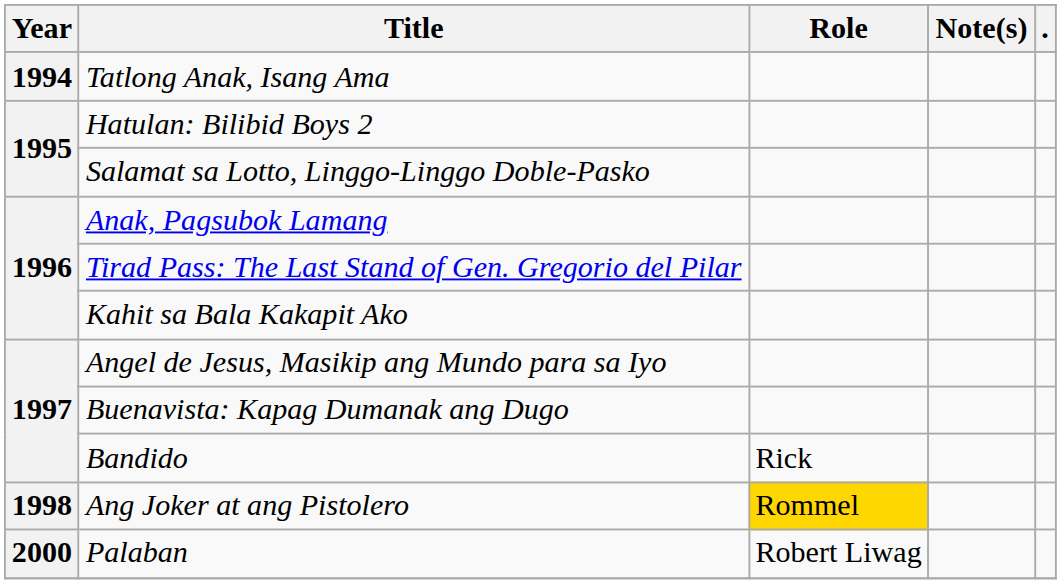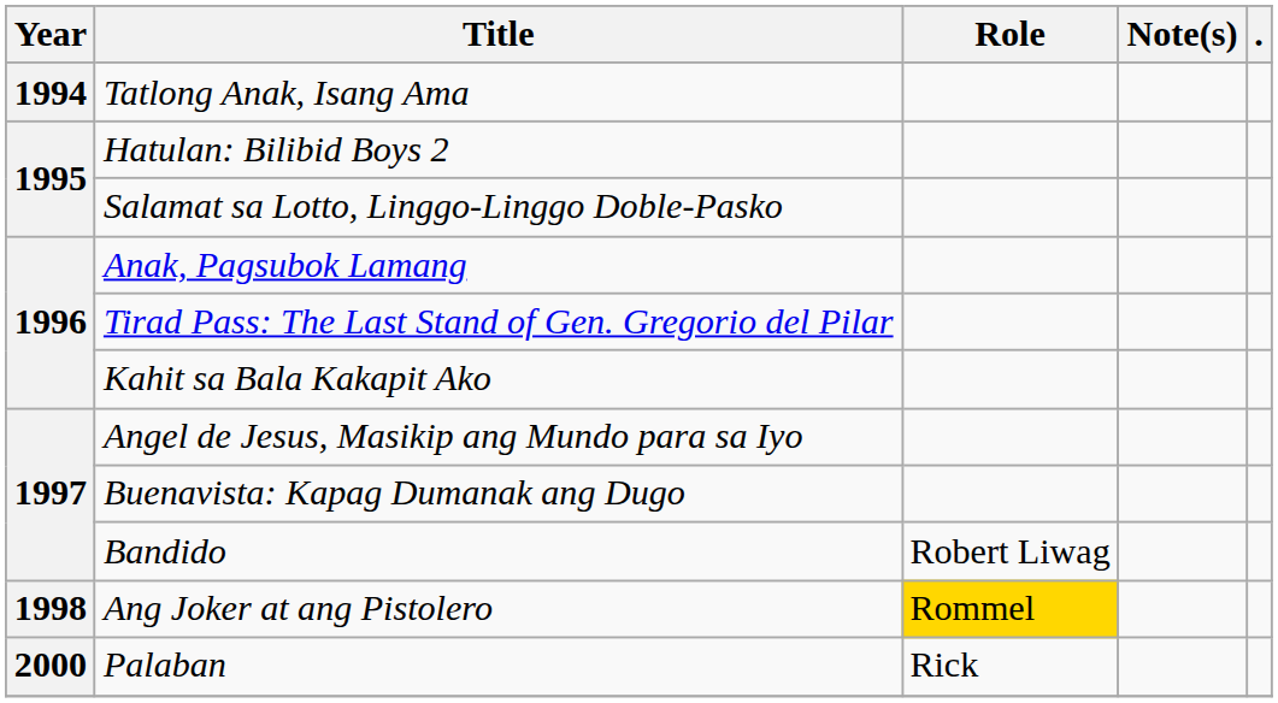Bandido | Role: Rick -> Robert Liwag
Palaban | Role: Robert Liwag -> Rick
